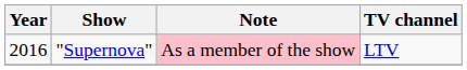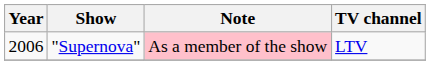"Supernova" | Year: 2016 -> 2006
